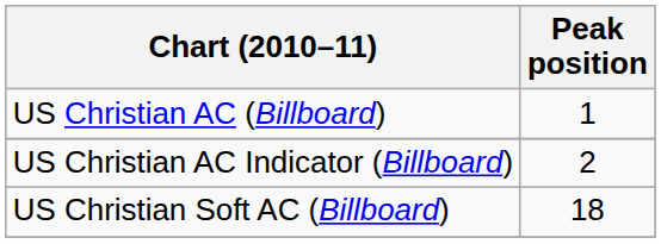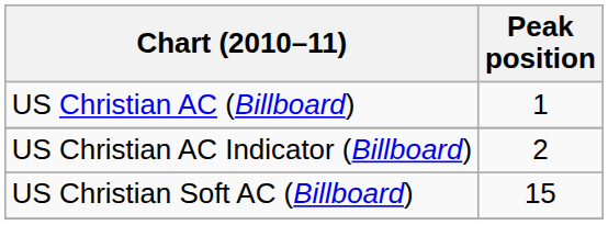US Christian Soft AC (Billboard) | Peak position: 18 -> 15
